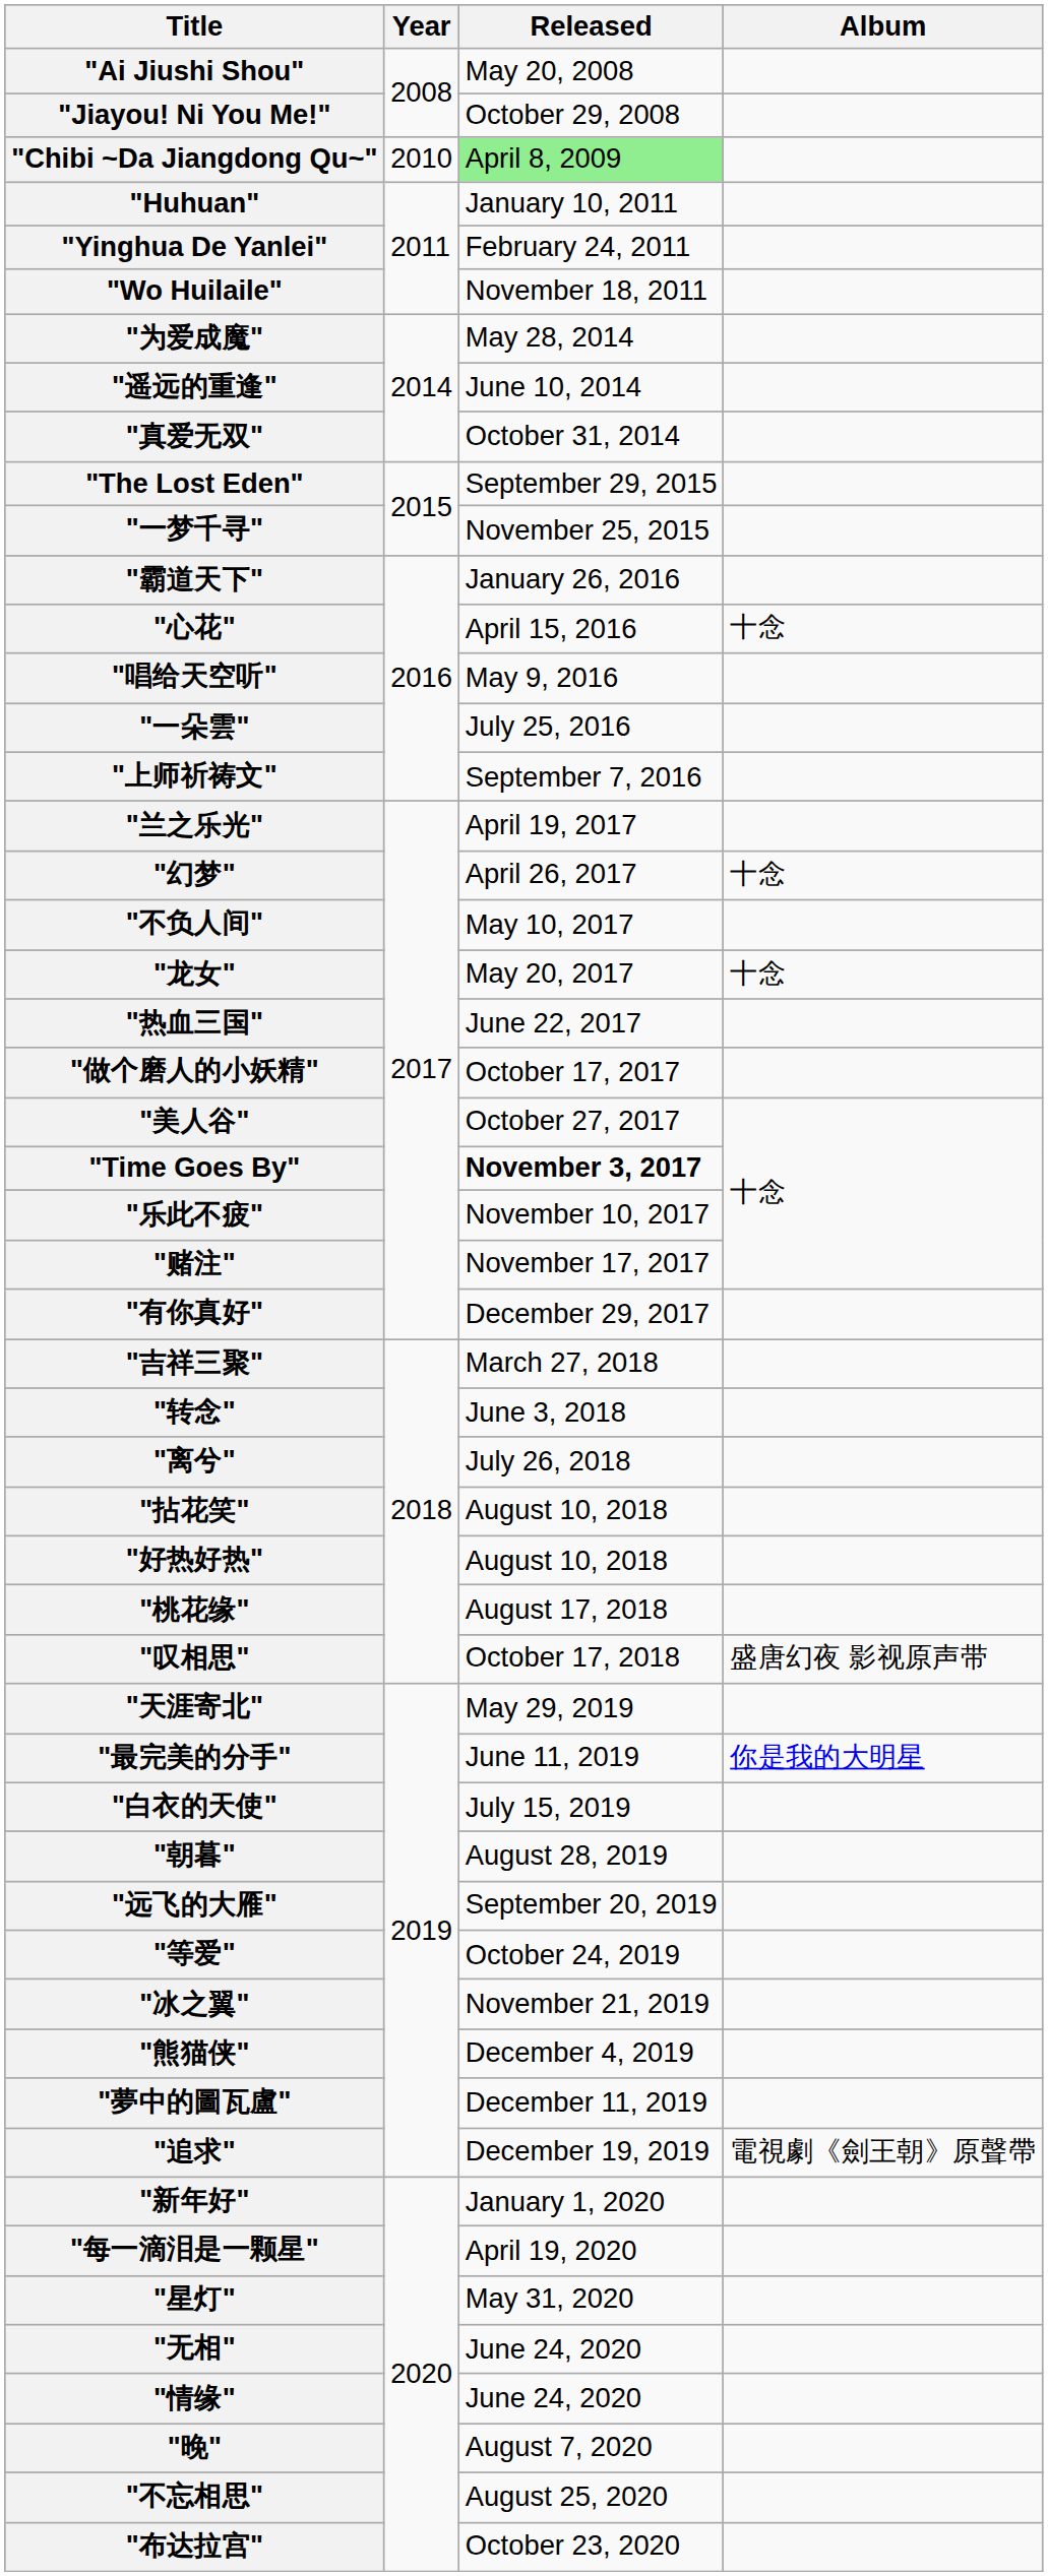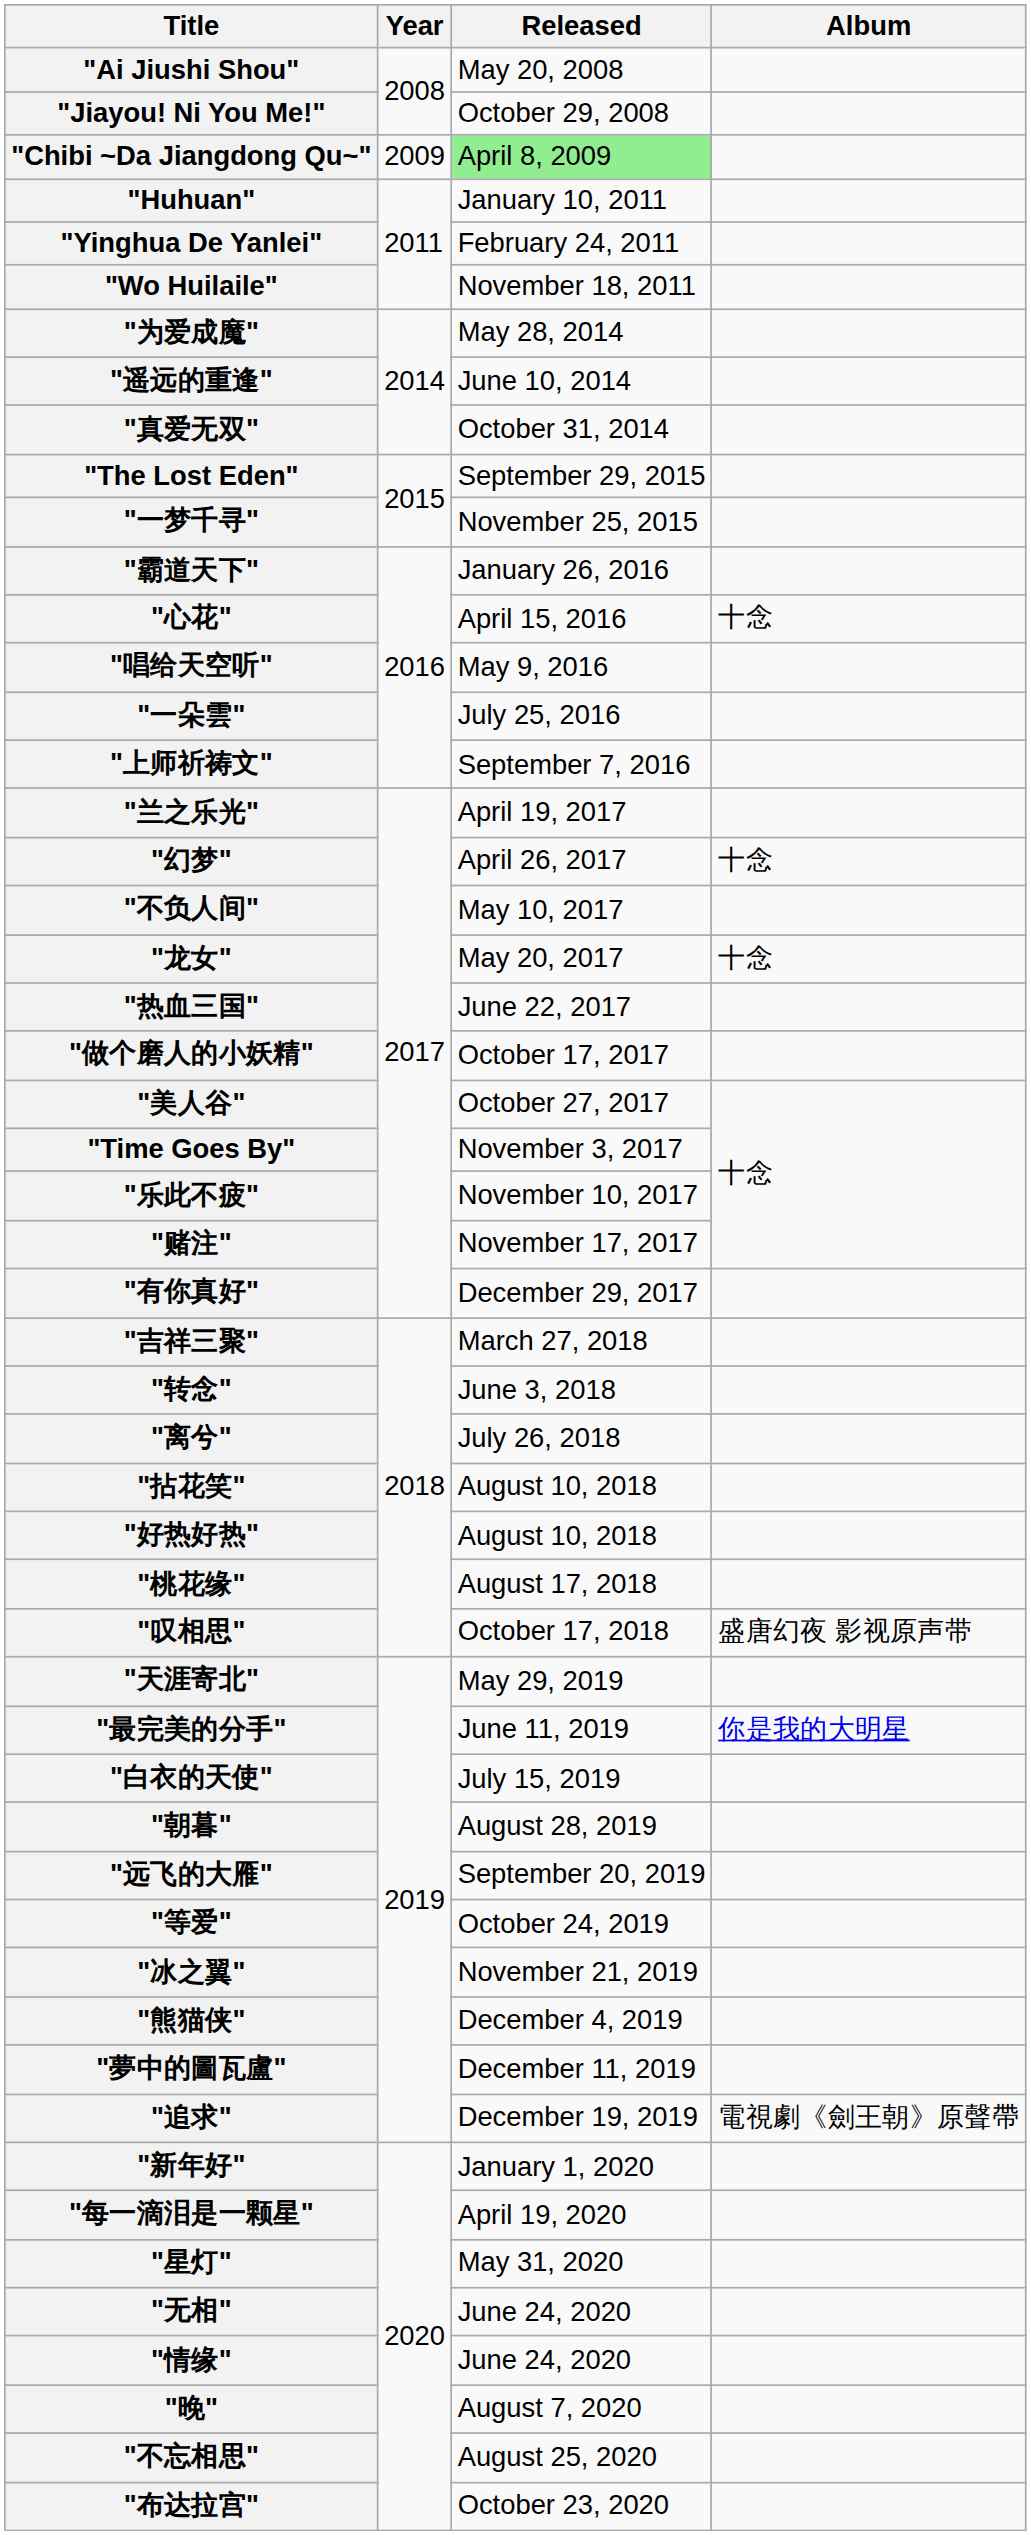"Chibi ~Da Jiangdong Qu~" | Year: 2010 -> 2009
"Time Goes By" | Released: bold -> normal
